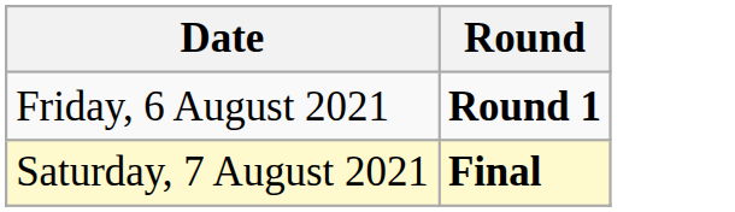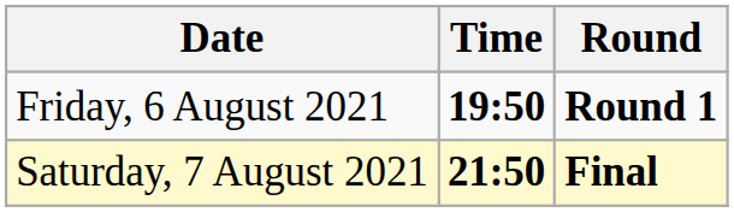+ column: Time | 19:50 | 21:50
